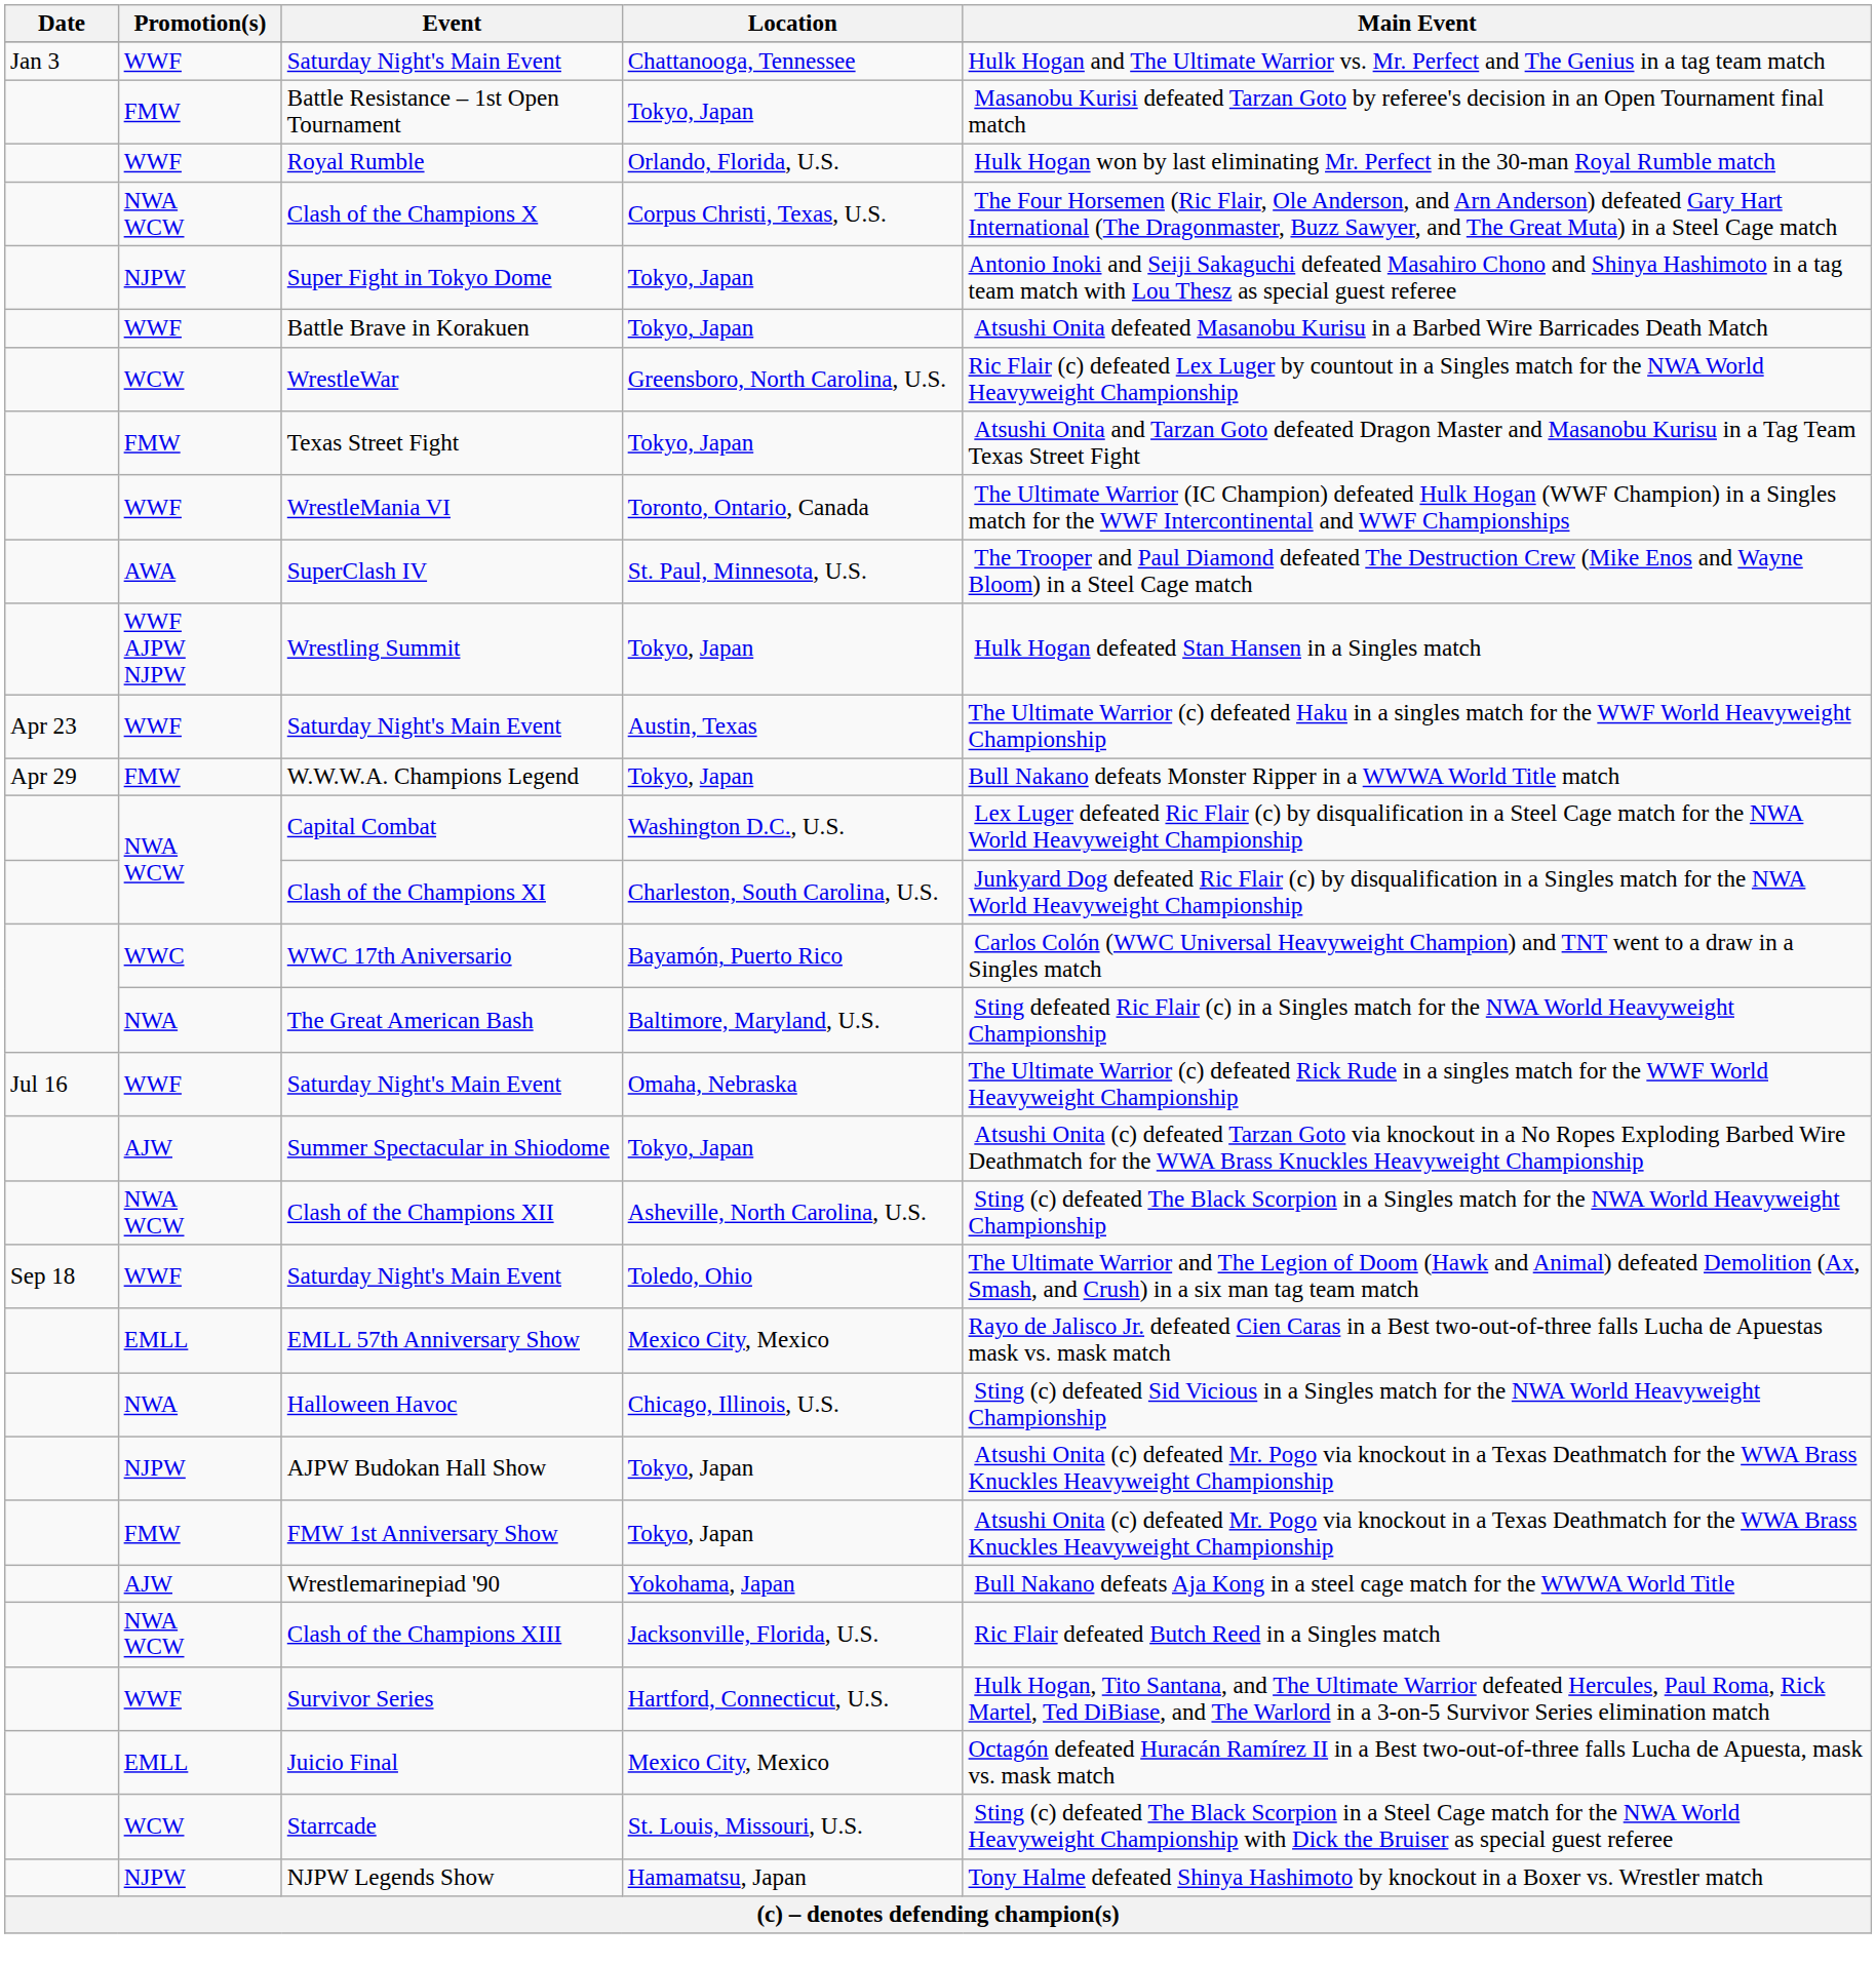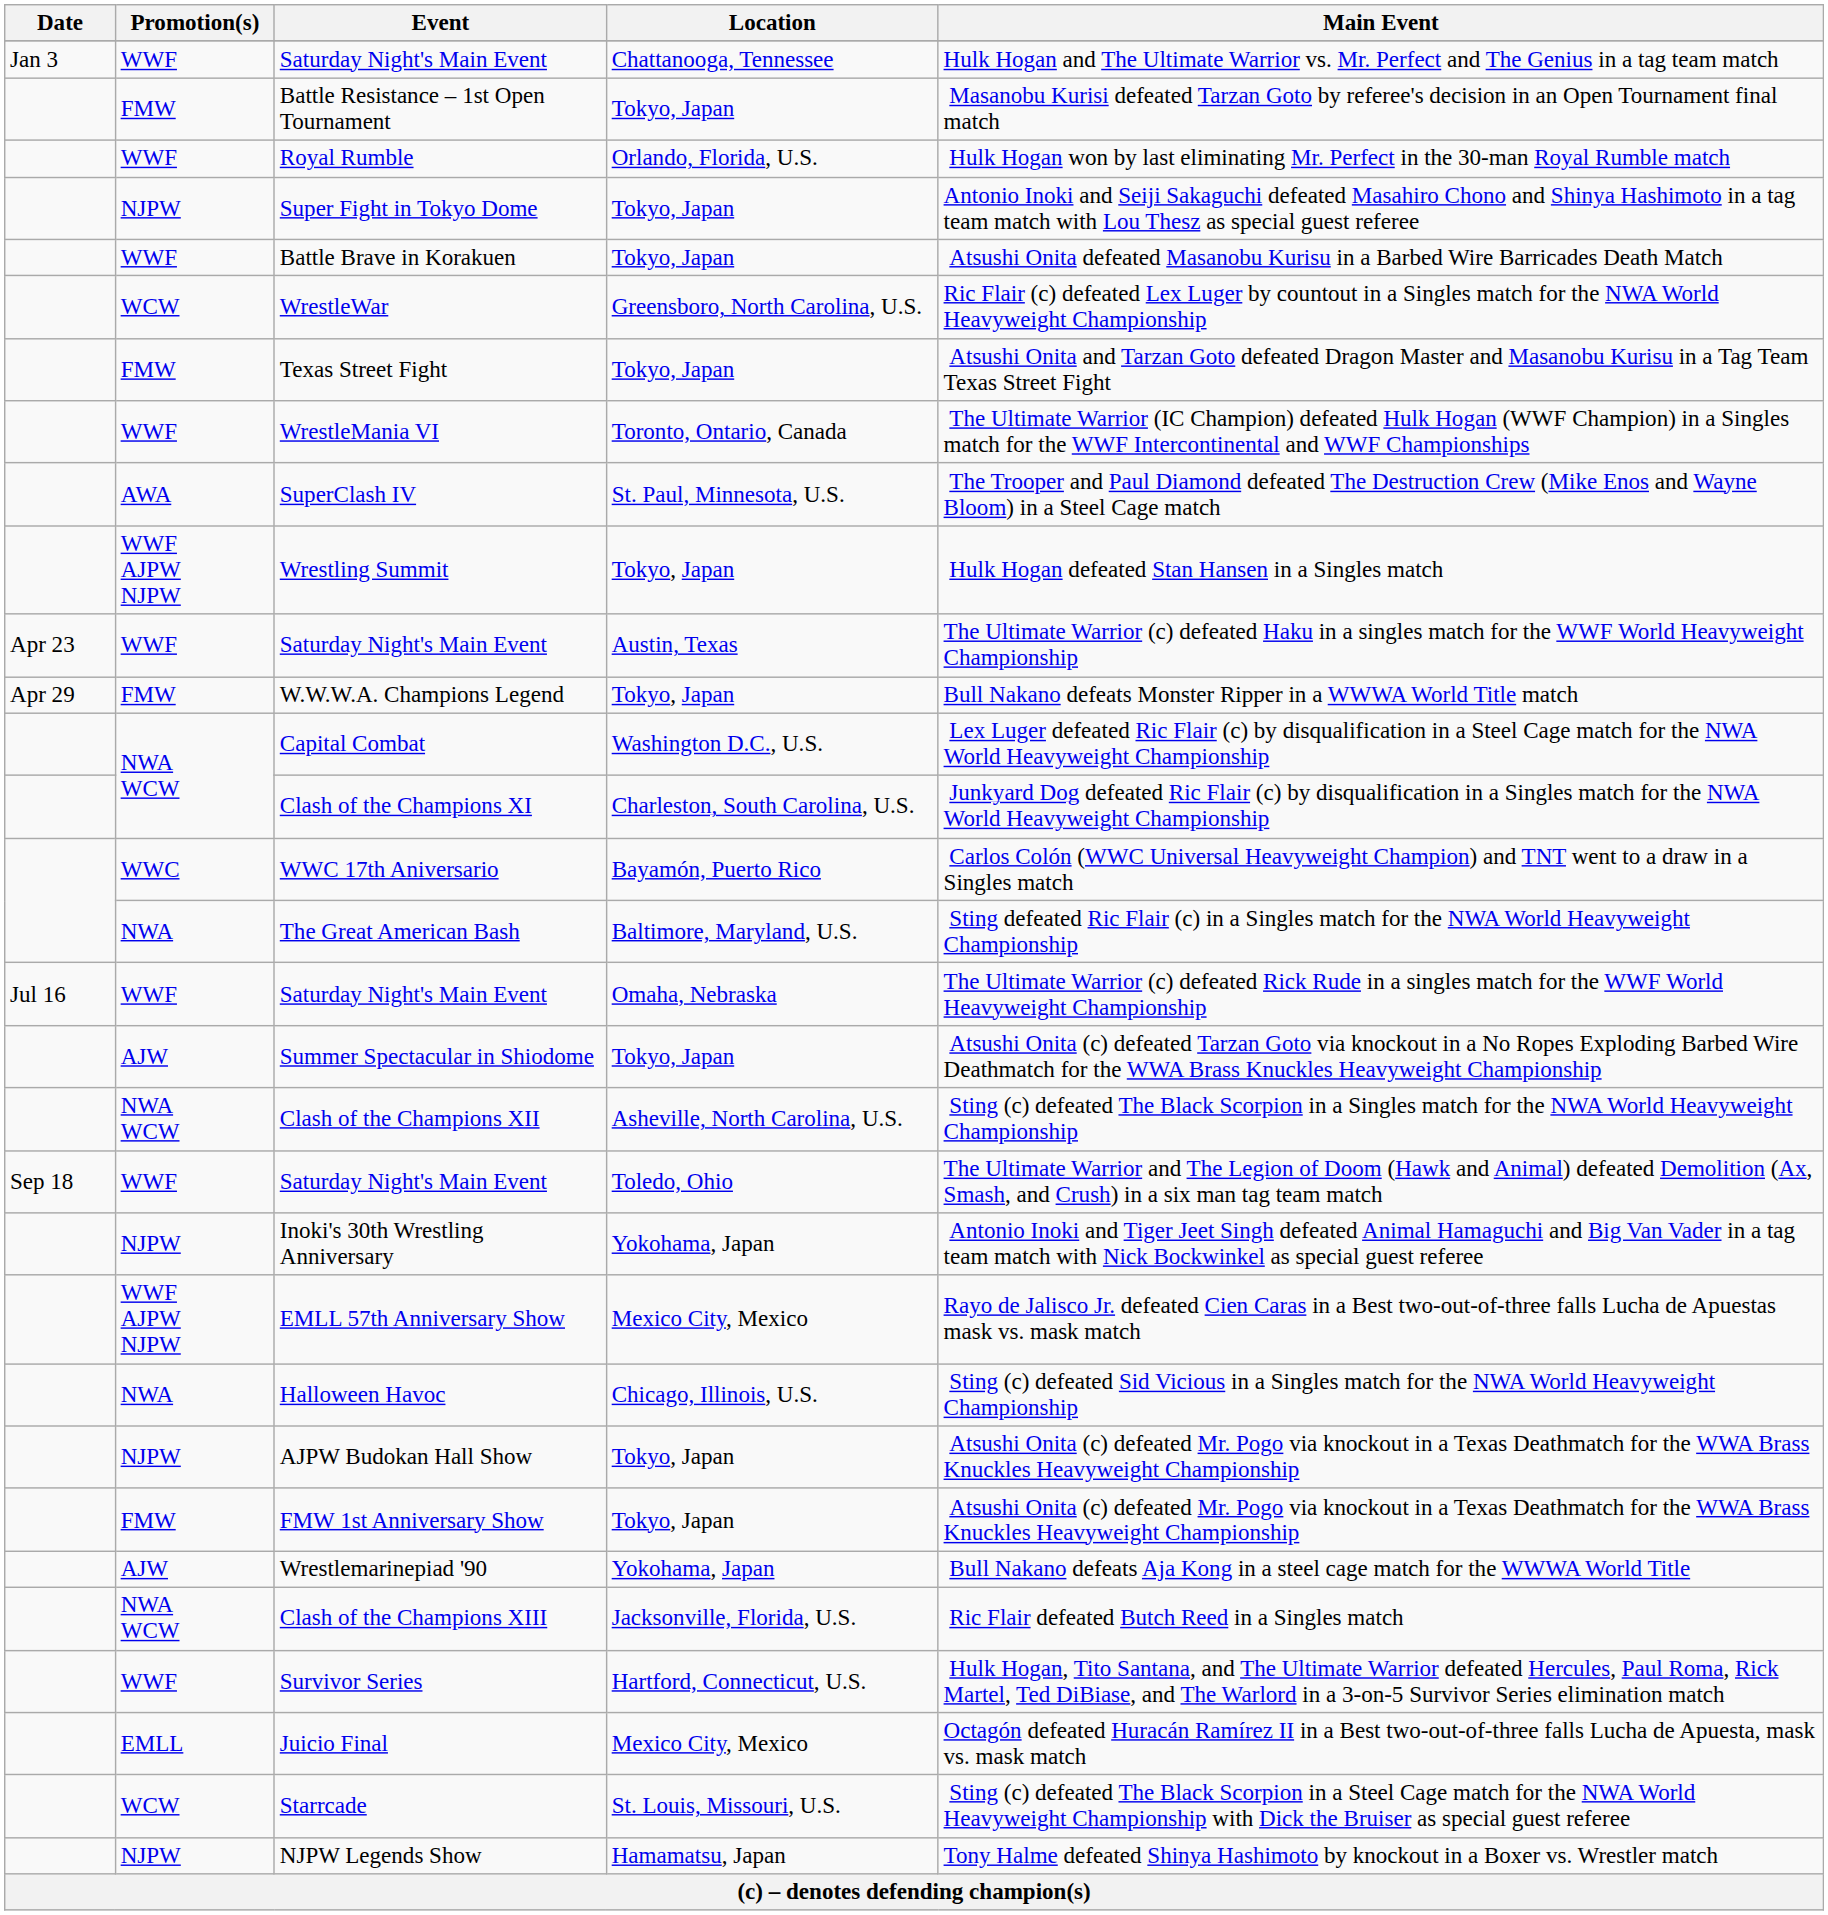- row: NWA WCW | Clash of the Champions X | Corpus Christi, Texas, U.S. | The Four Horsemen (Ric Flair, Ole Anderson, and Arn Anderson) defeated Gary Hart International (The Dragonmaster, Buzz Sawyer, and The Great Muta) in a Steel Cage match
+ row: NJPW | Inoki's 30th Wrestling Anniversary | Yokohama, Japan | Antonio Inoki and Tiger Jeet Singh defeated Animal Hamaguchi and Big Van Vader in a tag team match with Nick Bockwinkel as special guest referee
EMLL 57th Anniversary Show | Promotion(s): EMLL -> WWF AJPW NJPW
